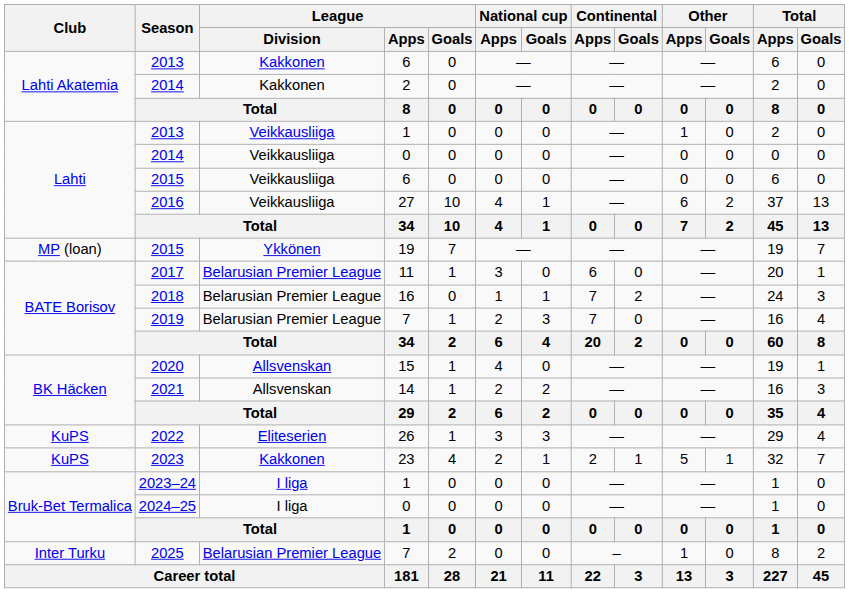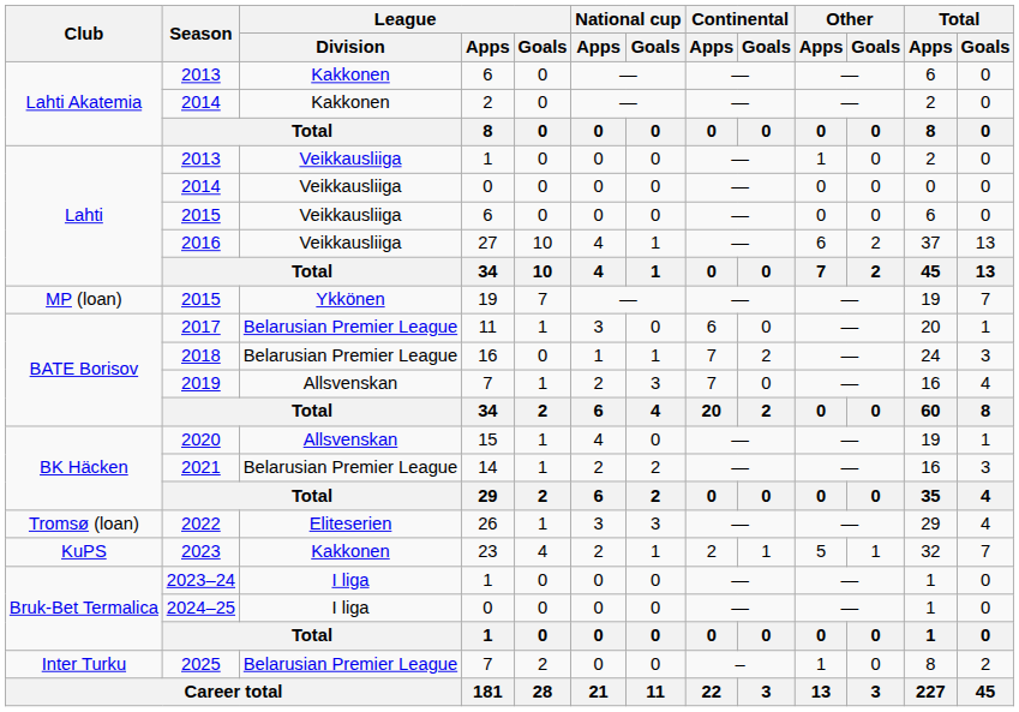2019 | League / Division: Belarusian Premier League -> Allsvenskan
2021 | League / Division: Allsvenskan -> Belarusian Premier League
2022 | Club: KuPS -> Tromsø (loan)
